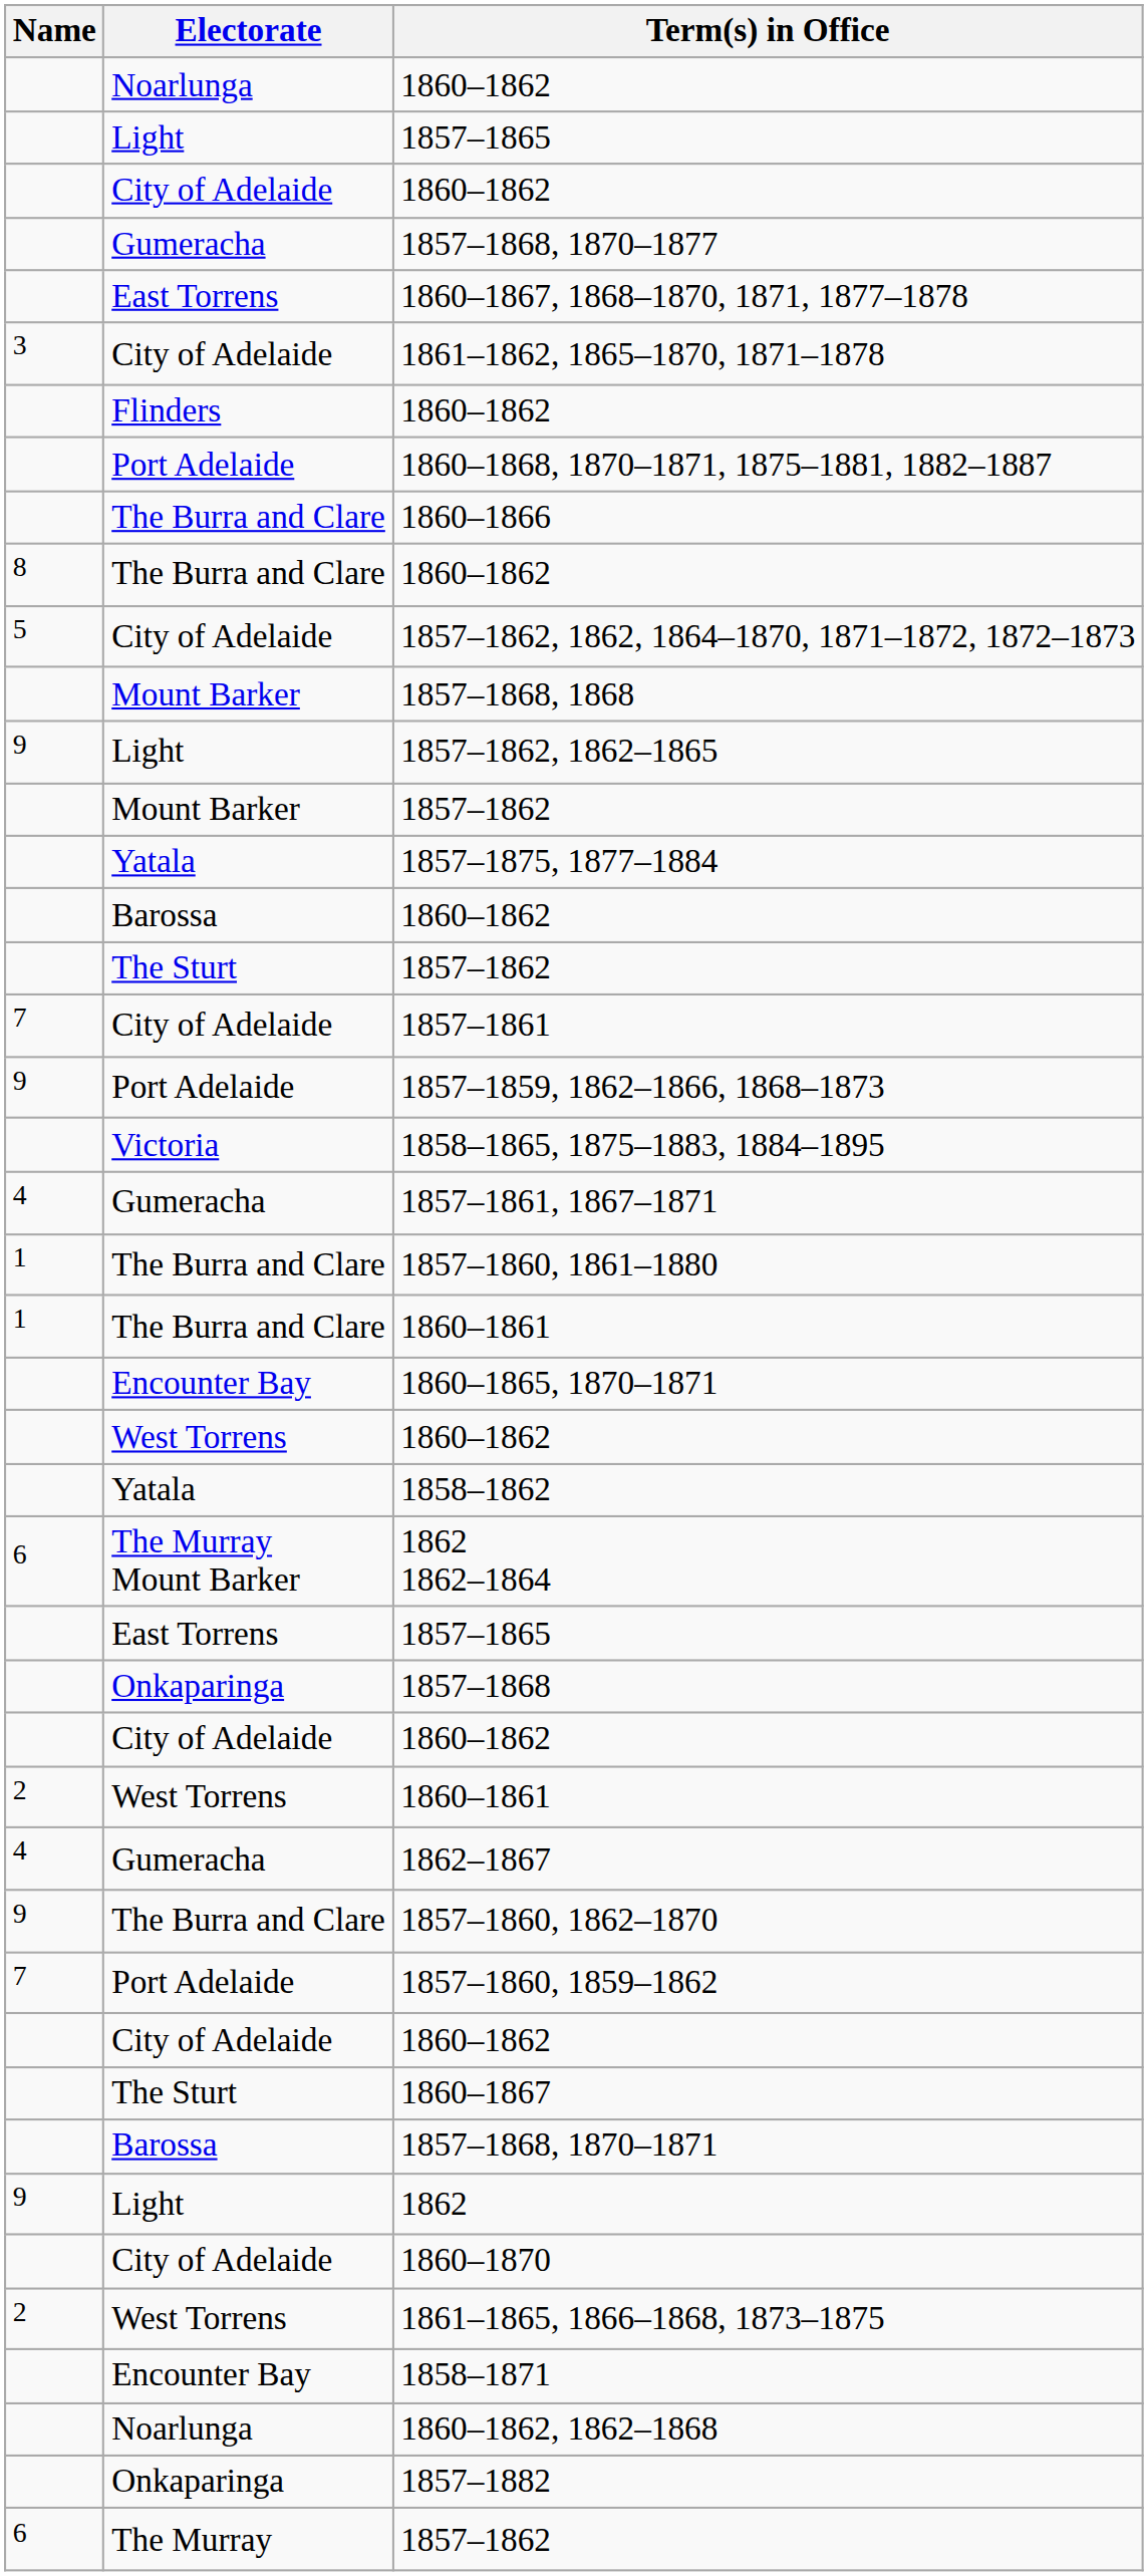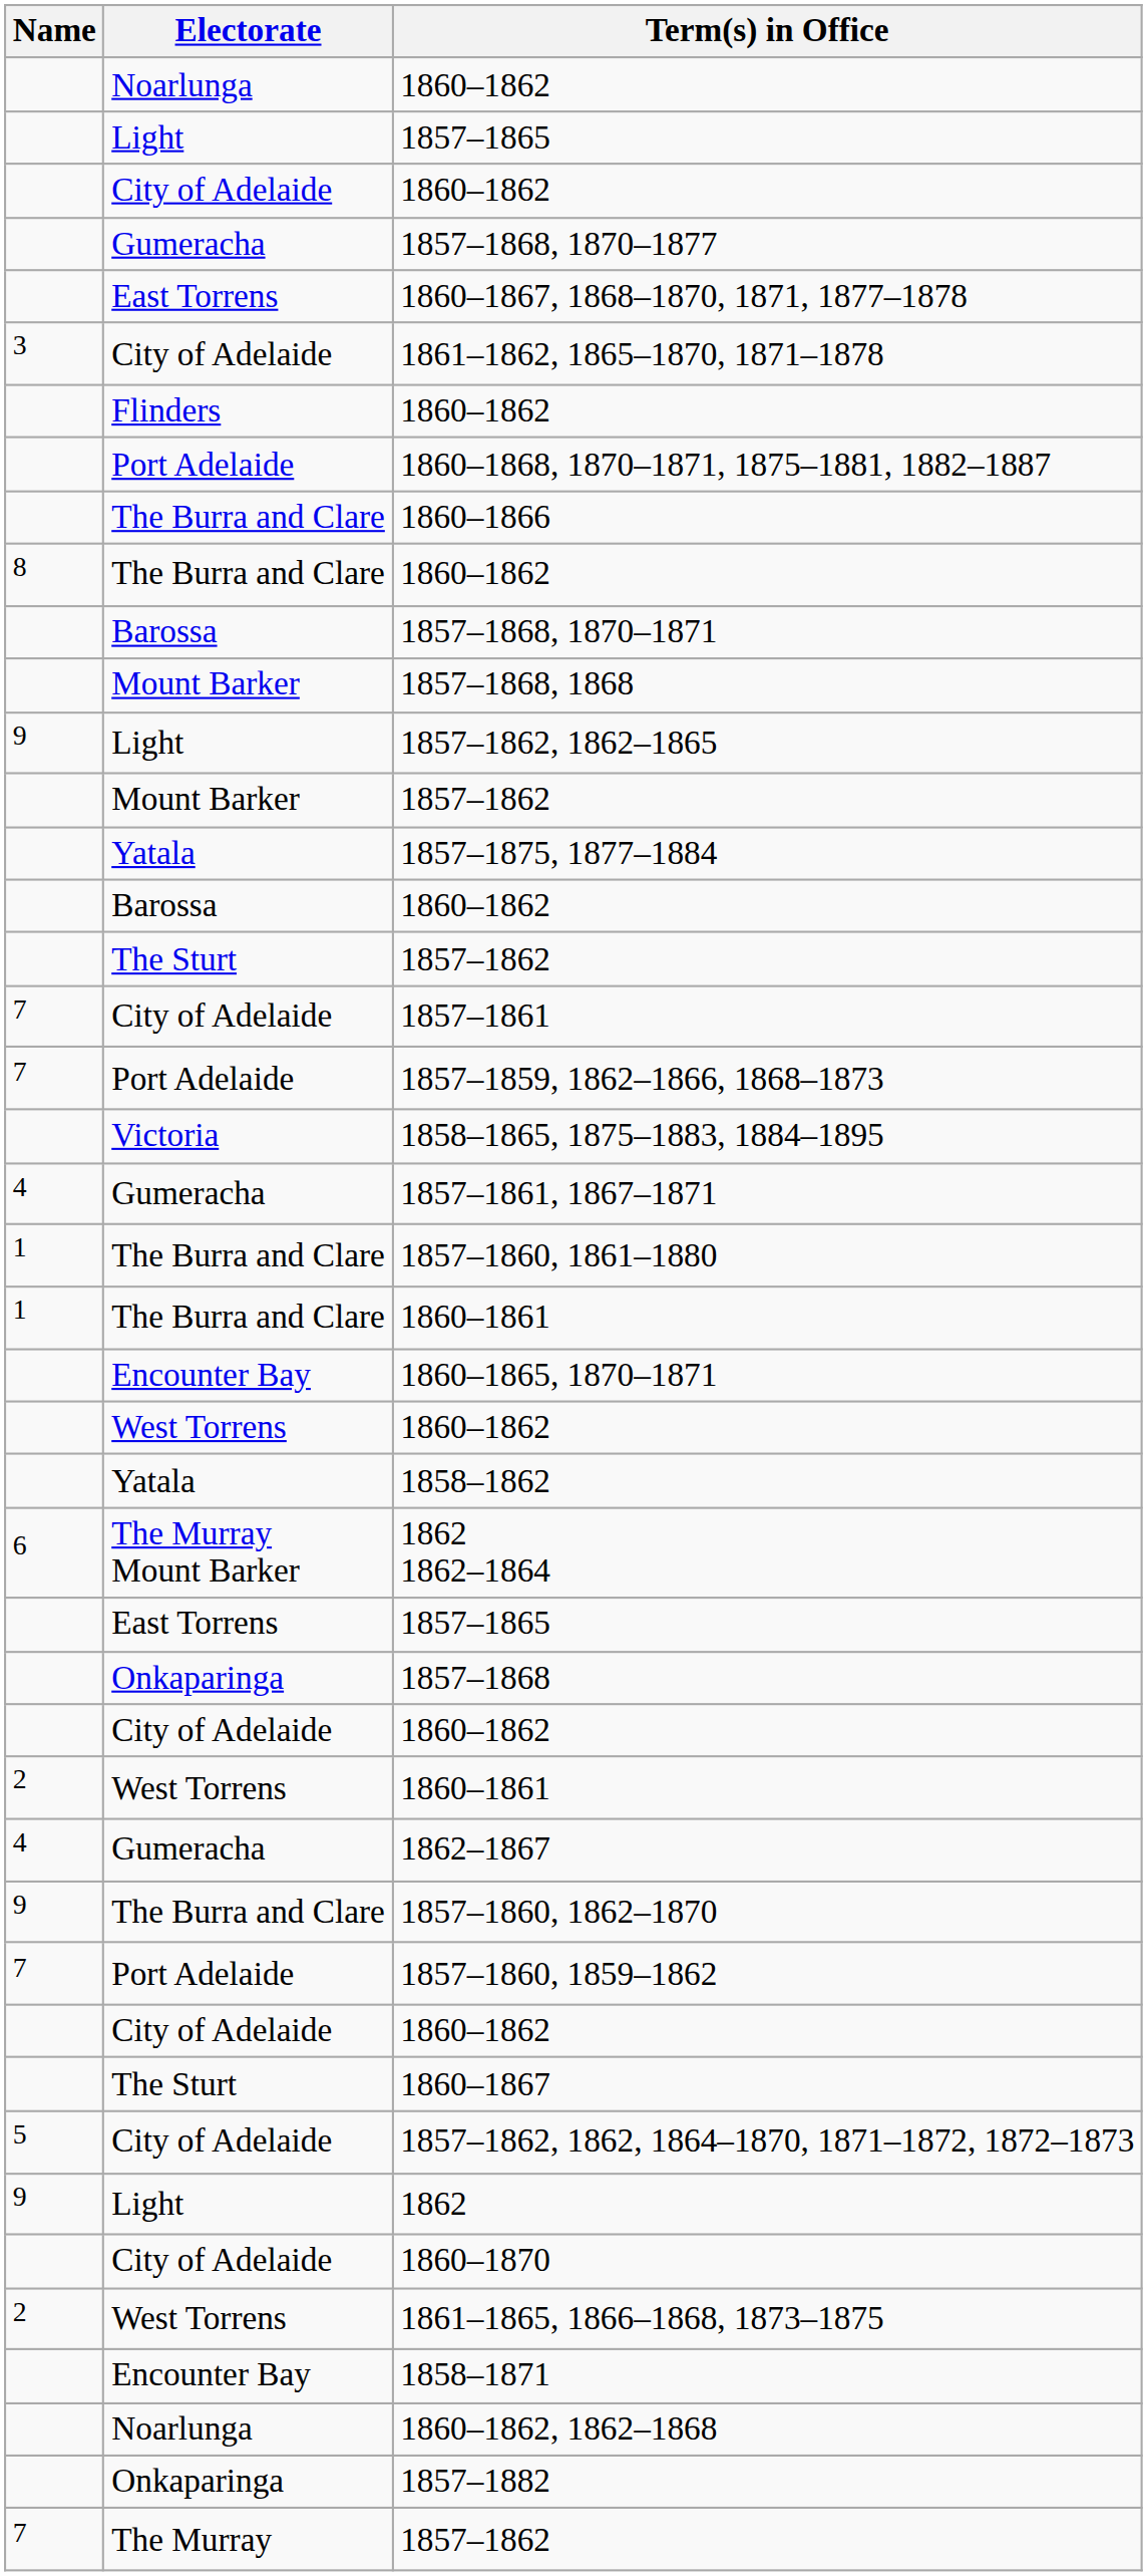rows swapped: 1857–1868, 1870–1871 <-> 1857–1862, 1862, 1864–1870, 1871–1872, 1872–1873
1857–1859, 1862–1866, 1868–1873 | Name: 9 -> 7
The Murray / 1857–1862 | Name: 6 -> 7
